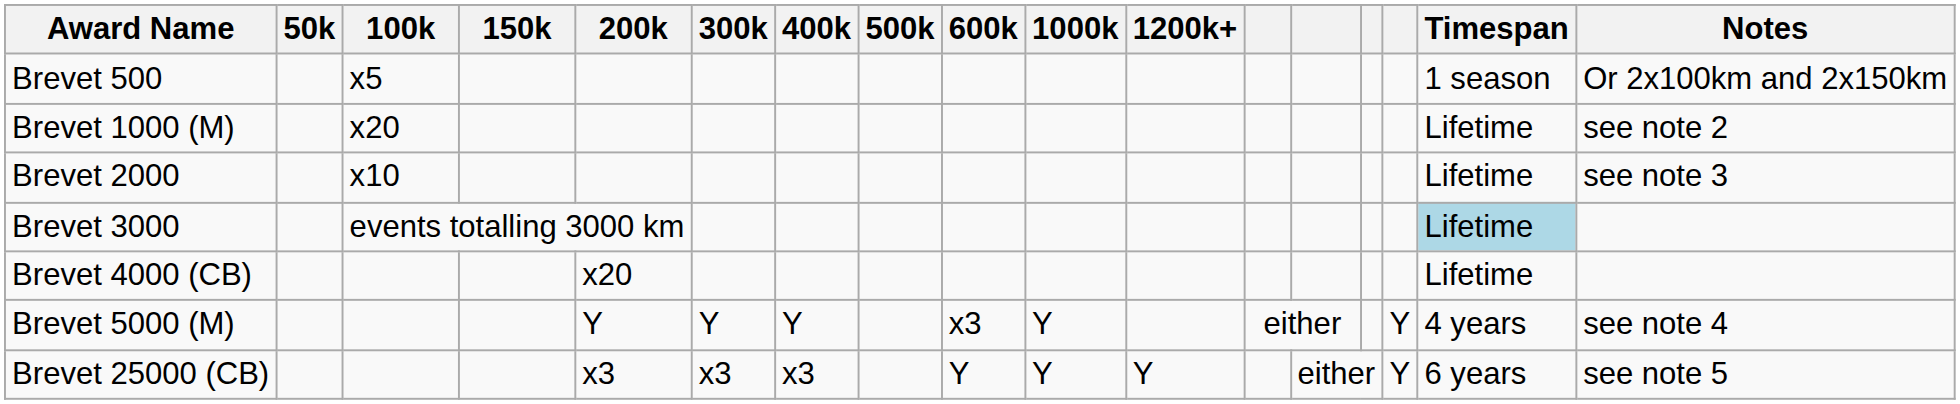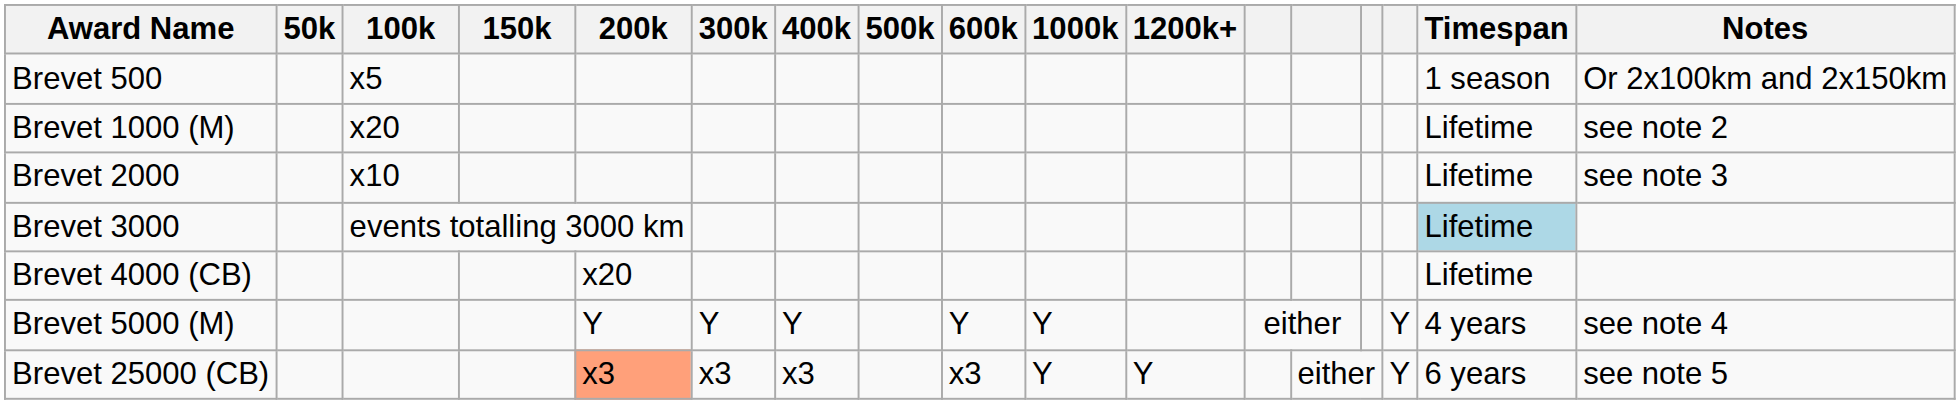Brevet 5000 (M) | 600k: x3 -> Y
Brevet 25000 (CB) | 200k: no background -> lightsalmon background
Brevet 25000 (CB) | 600k: Y -> x3
